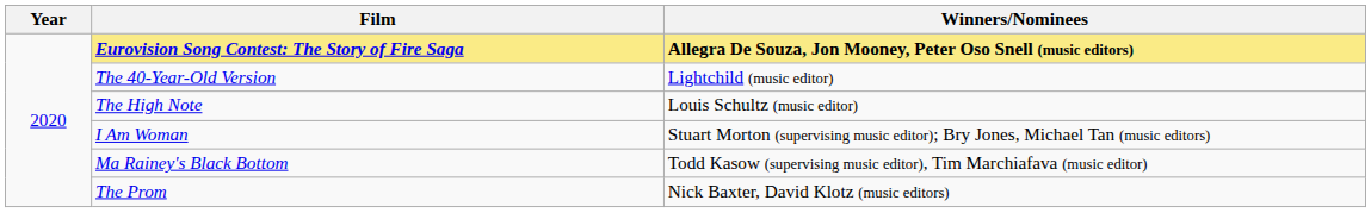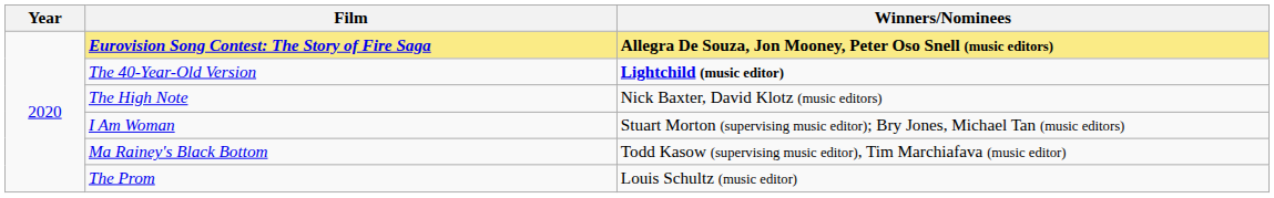The 40-Year-Old Version | Winners/Nominees: normal -> bold
The High Note | Winners/Nominees: Louis Schultz (music editor) -> Nick Baxter, David Klotz (music editors)
The Prom | Winners/Nominees: Nick Baxter, David Klotz (music editors) -> Louis Schultz (music editor)
